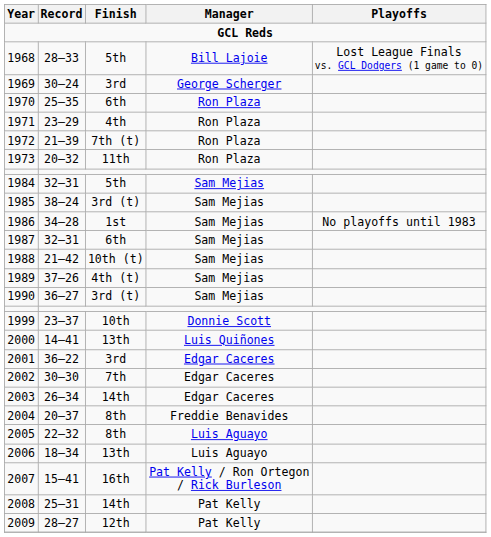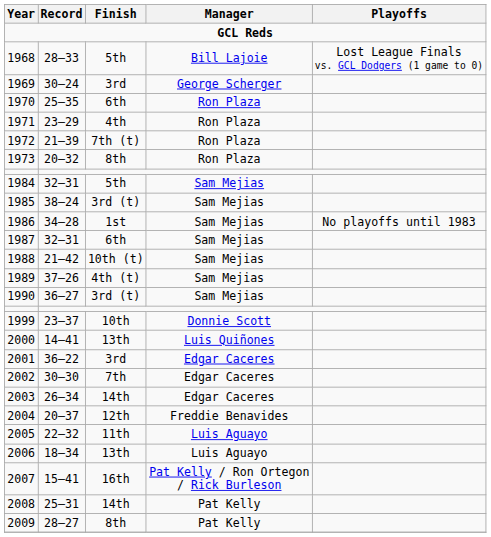1973 | Finish: 11th -> 8th
2004 | Finish: 8th -> 12th
2005 | Finish: 8th -> 11th
2009 | Finish: 12th -> 8th
